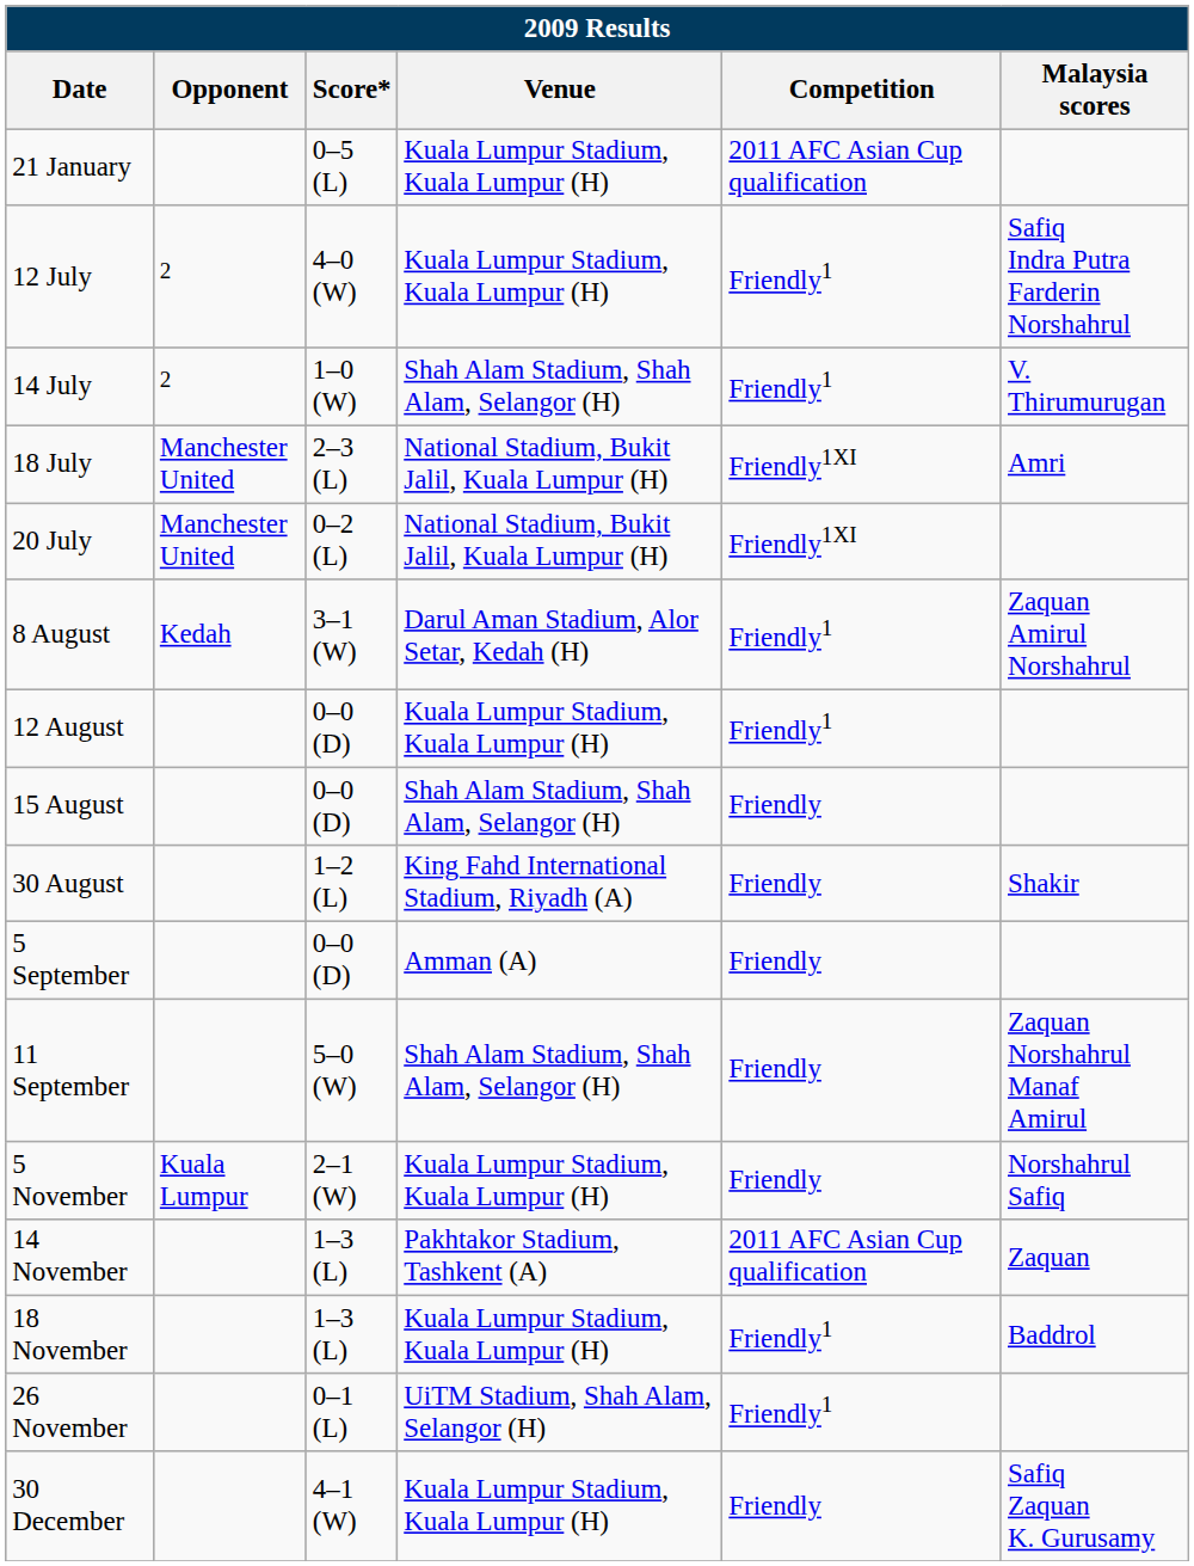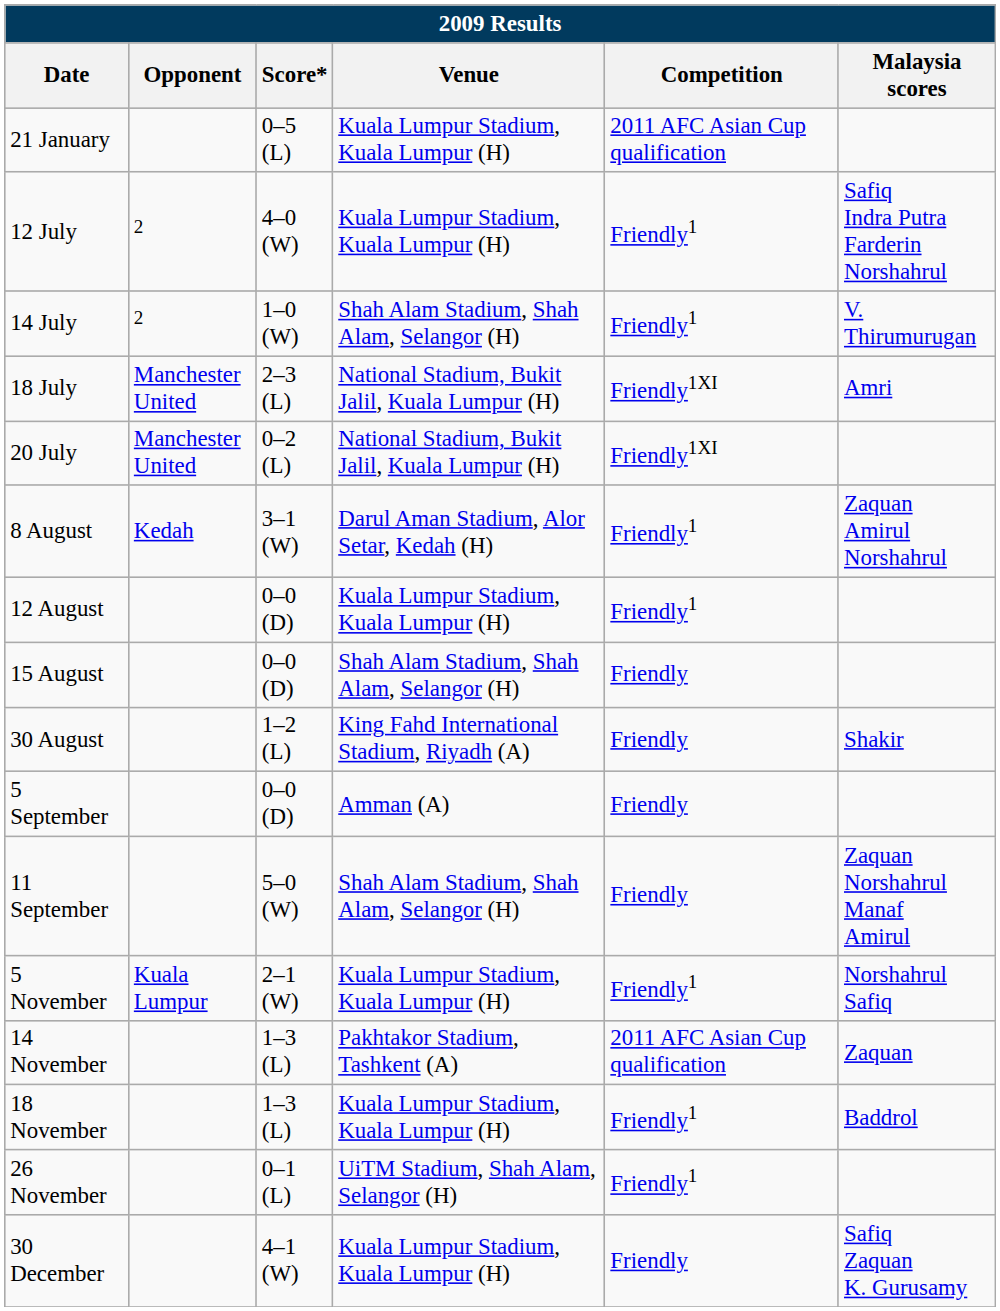5 November | Competition: Friendly -> Friendly1
